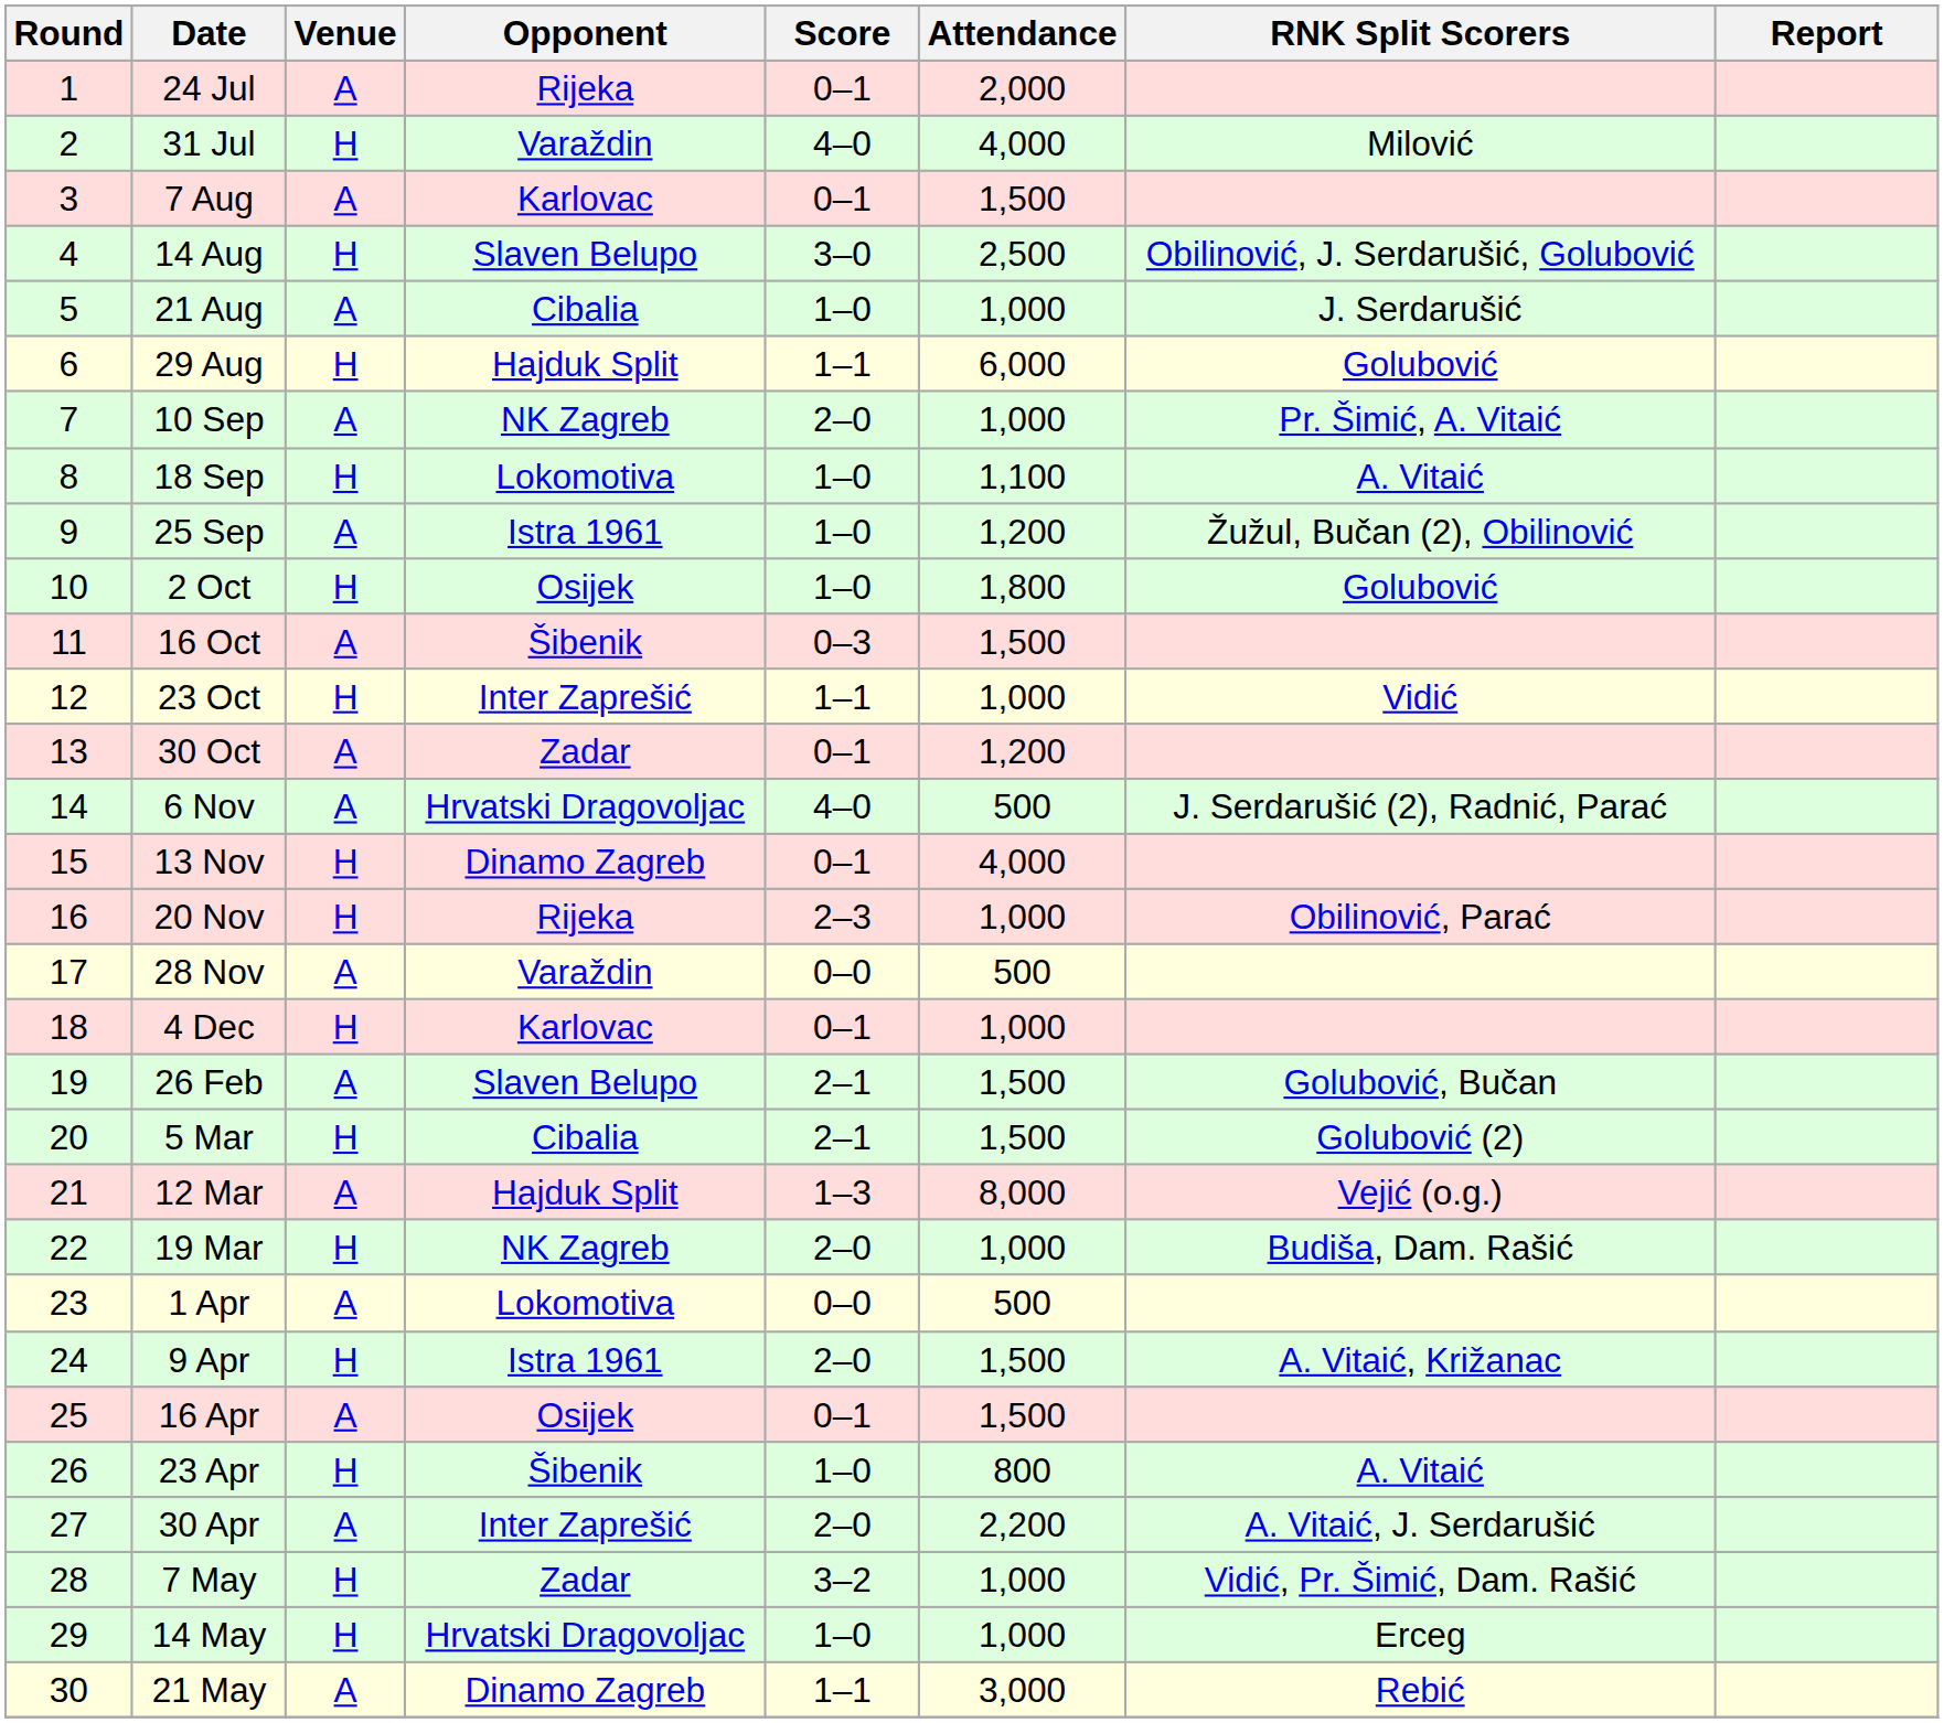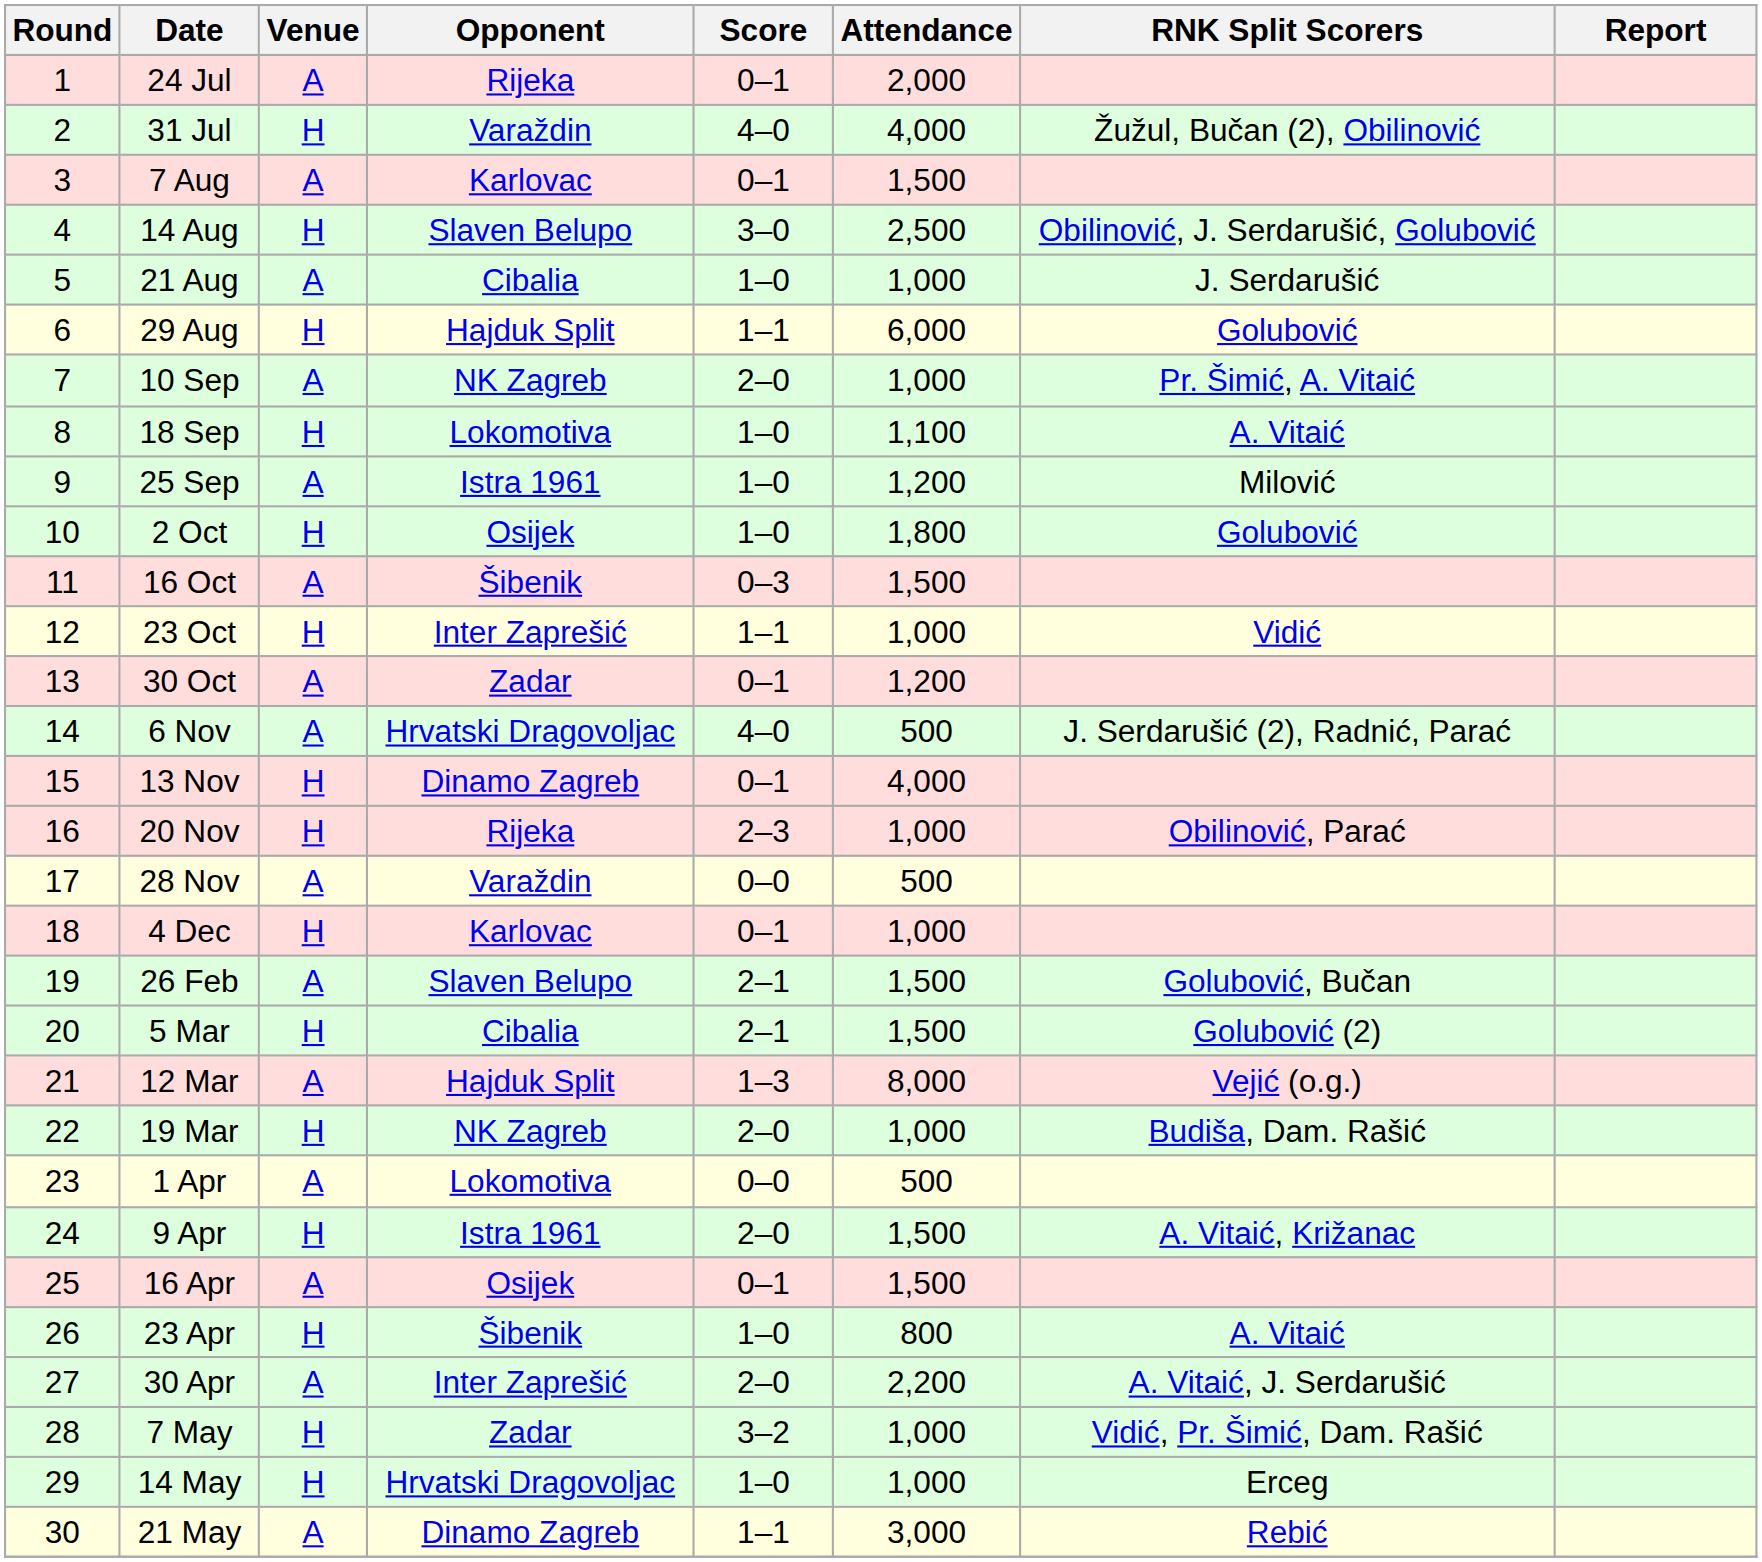31 Jul | RNK Split Scorers: Milović -> Žužul, Bučan (2), Obilinović
25 Sep | RNK Split Scorers: Žužul, Bučan (2), Obilinović -> Milović
